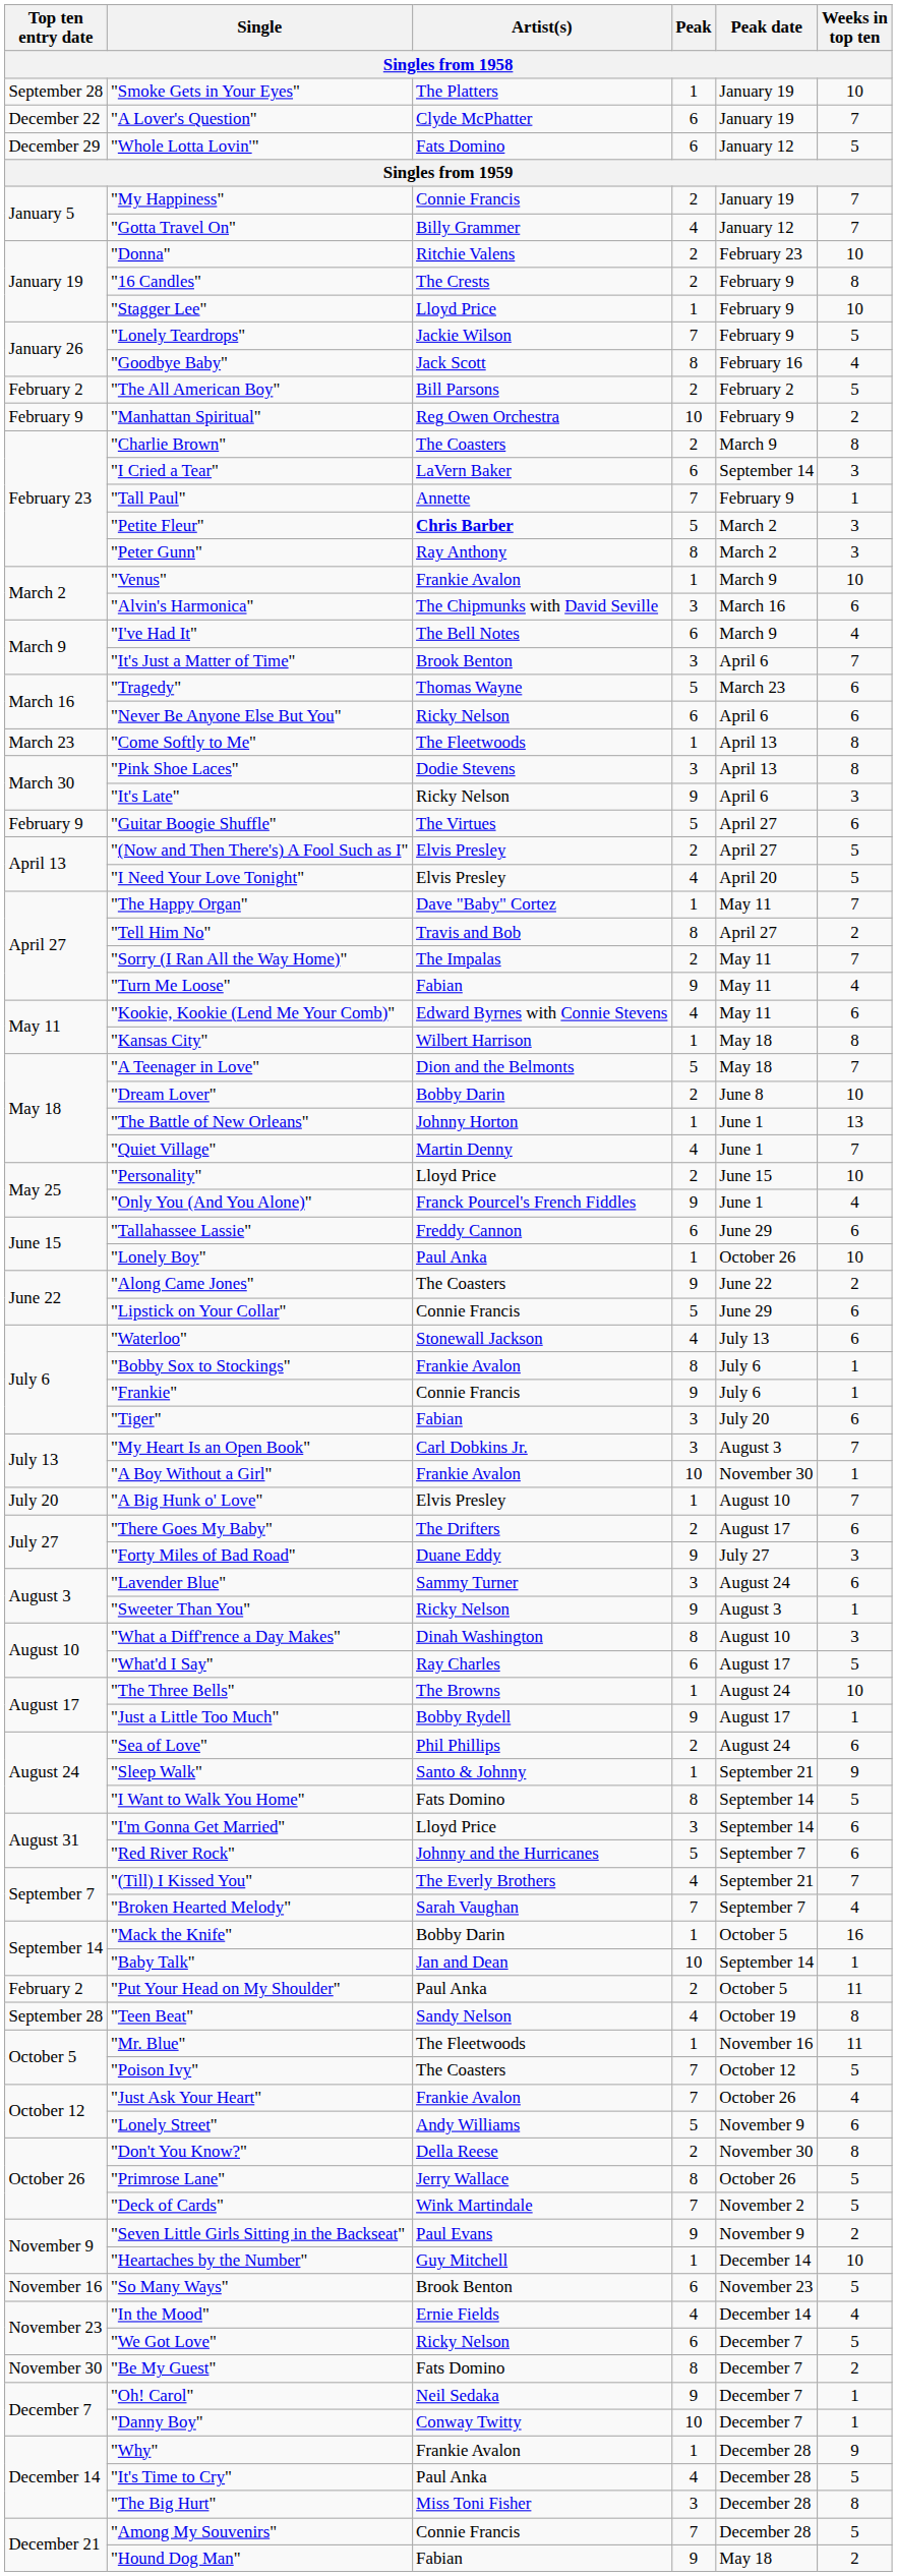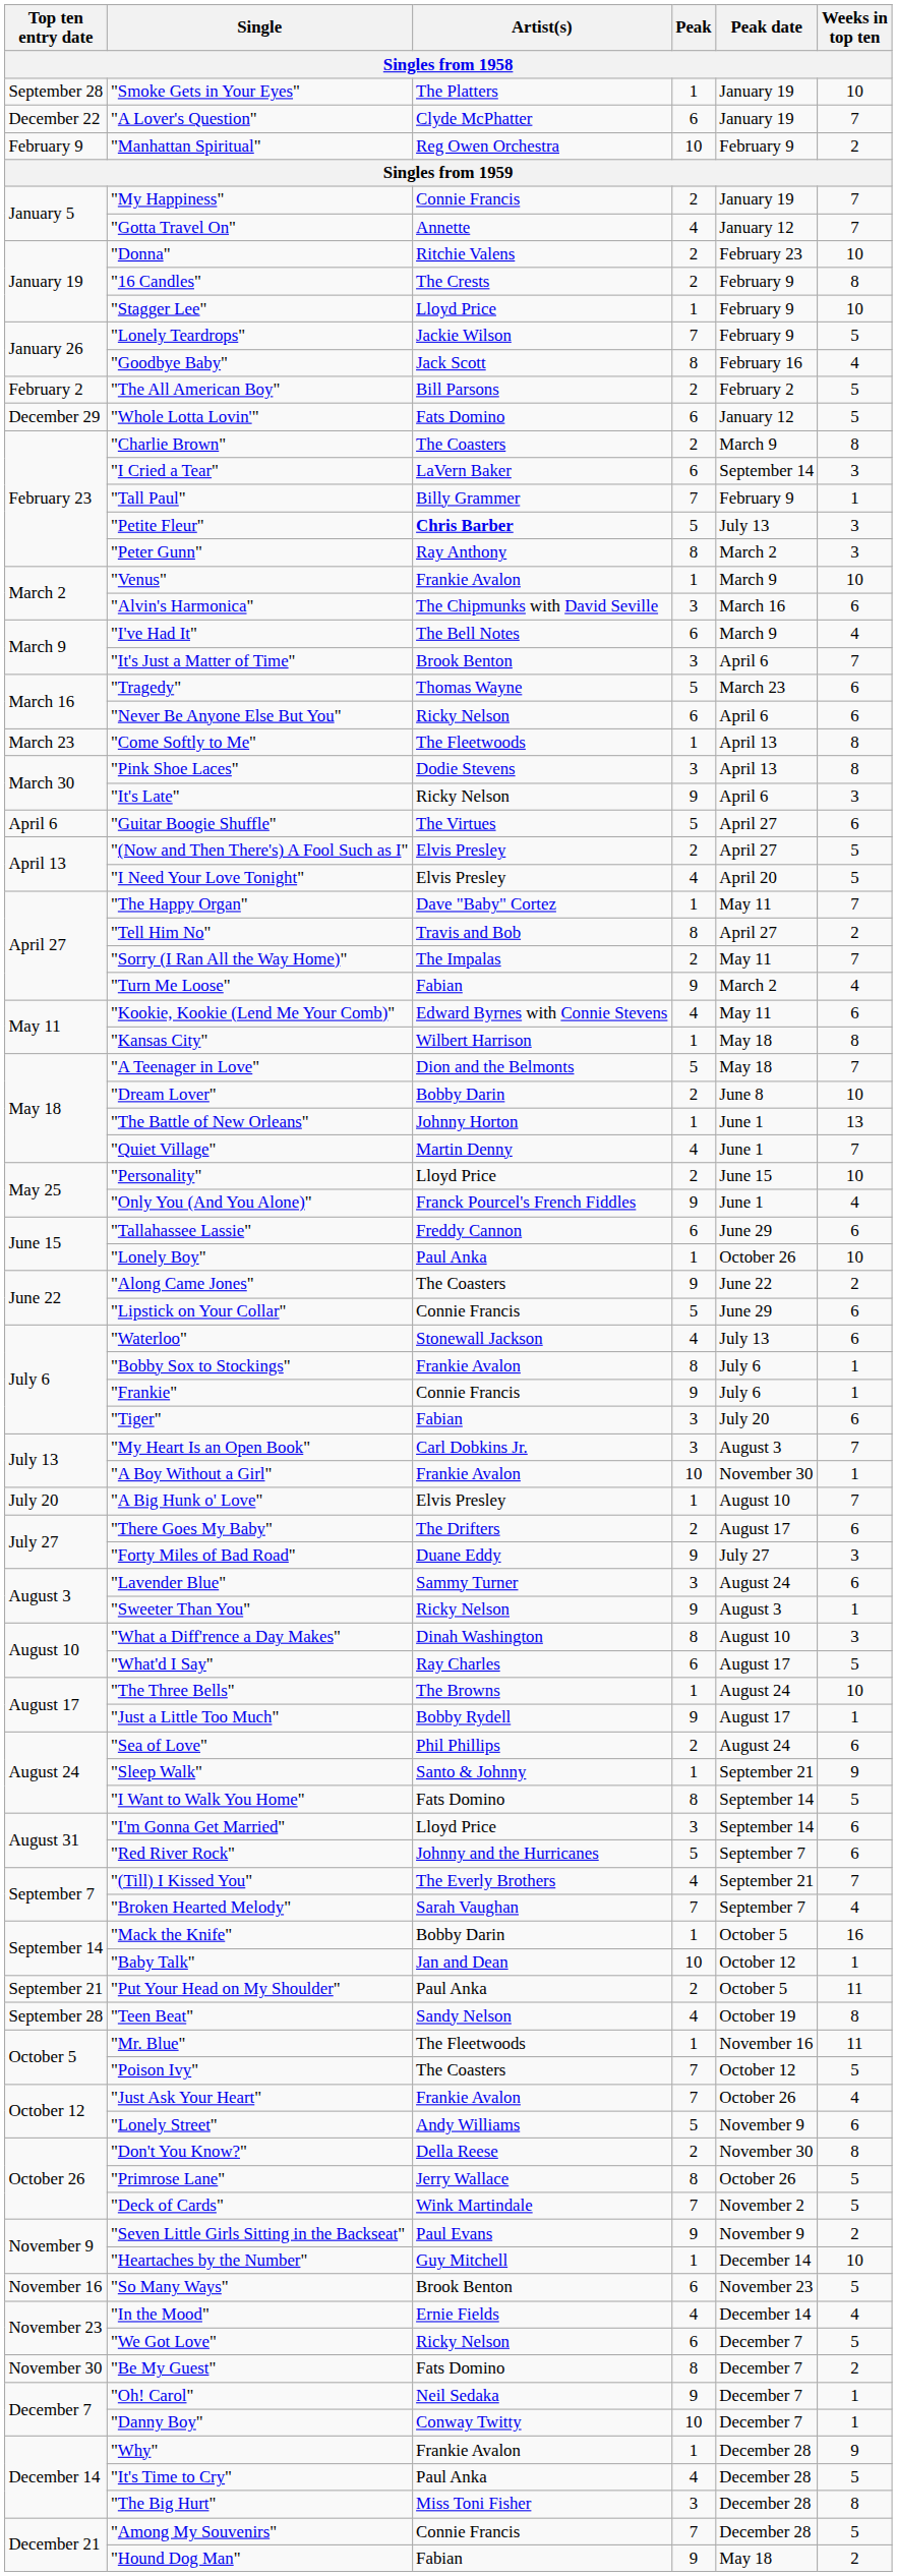rows swapped: "Whole Lotta Lovin'" <-> "Manhattan Spiritual"
"Gotta Travel On" | Artist(s): Billy Grammer -> Annette
"Tall Paul" | Artist(s): Annette -> Billy Grammer
"Petite Fleur" | Peak date: March 2 -> July 13
"Guitar Boogie Shuffle" | Top ten entry date: February 9 -> April 6
"Turn Me Loose" | Peak date: May 11 -> March 2
"Baby Talk" | Peak date: September 14 -> October 12
"Put Your Head on My Shoulder" | Top ten entry date: February 2 -> September 21
